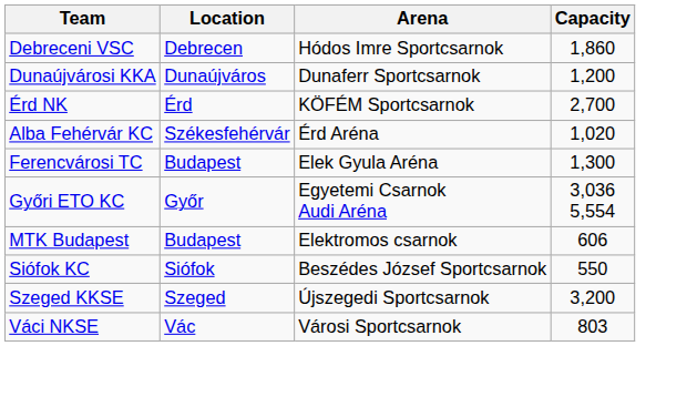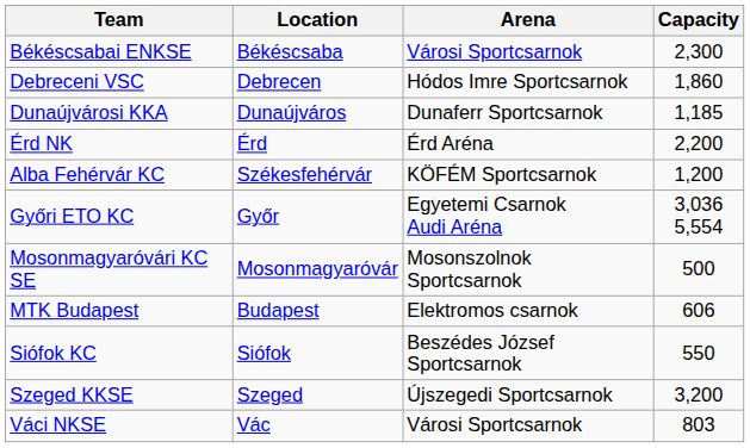+ row: Békéscsabai ENKSE | Békéscsaba | Városi Sportcsarnok | 2,300
Dunaújvárosi KKA | Capacity: 1,200 -> 1,185
Érd NK | Arena: KÖFÉM Sportcsarnok -> Érd Aréna
Érd NK | Capacity: 2,700 -> 2,200
Alba Fehérvár KC | Arena: Érd Aréna -> KÖFÉM Sportcsarnok
Alba Fehérvár KC | Capacity: 1,020 -> 1,200
- row: Ferencvárosi TC | Budapest | Elek Gyula Aréna | 1,300
+ row: Mosonmagyaróvári KC SE | Mosonmagyaróvár | Mosonszolnok Sportcsarnok | 500
